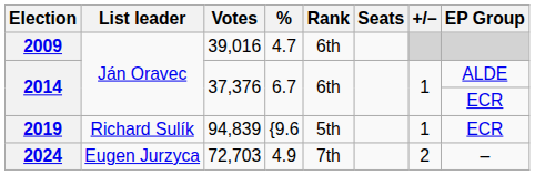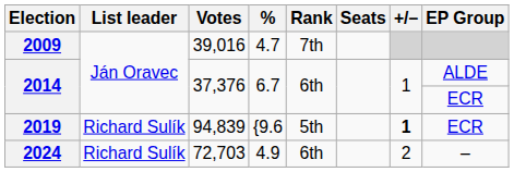2009 | Rank: 6th -> 7th
2019 | +/–: normal -> bold
2024 | List leader: Eugen Jurzyca -> Richard Sulík
2024 | Rank: 7th -> 6th
